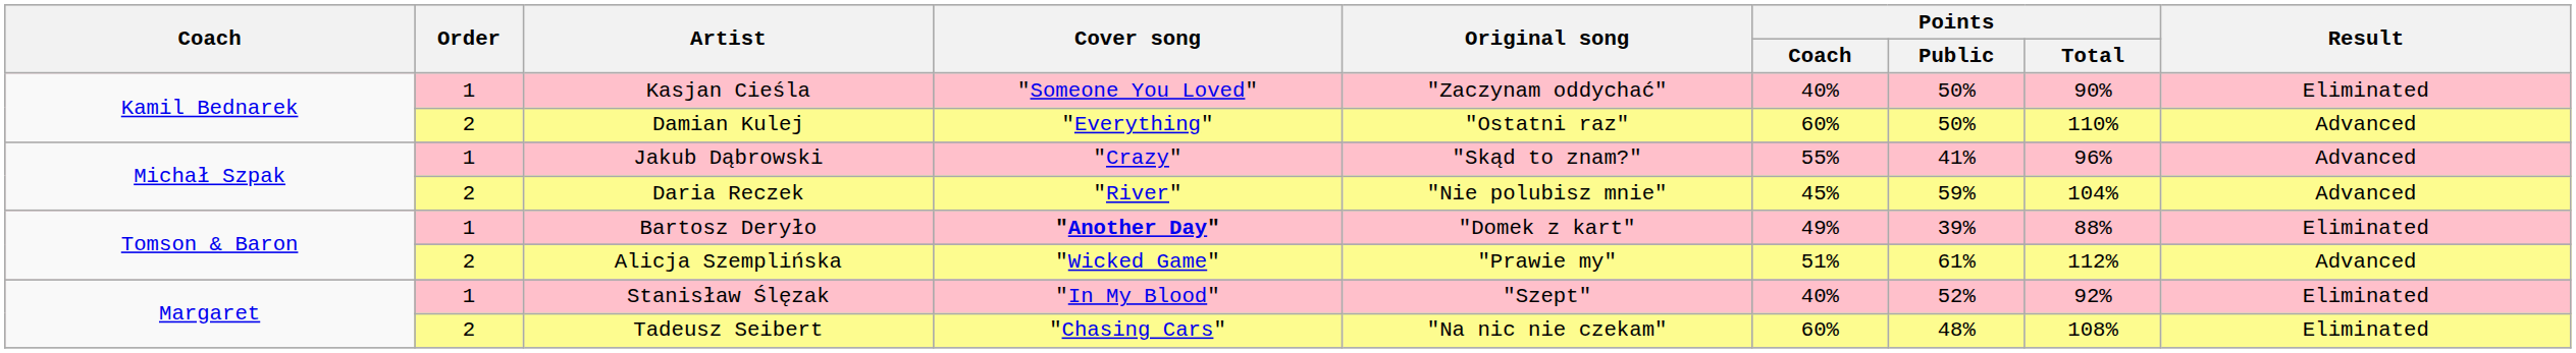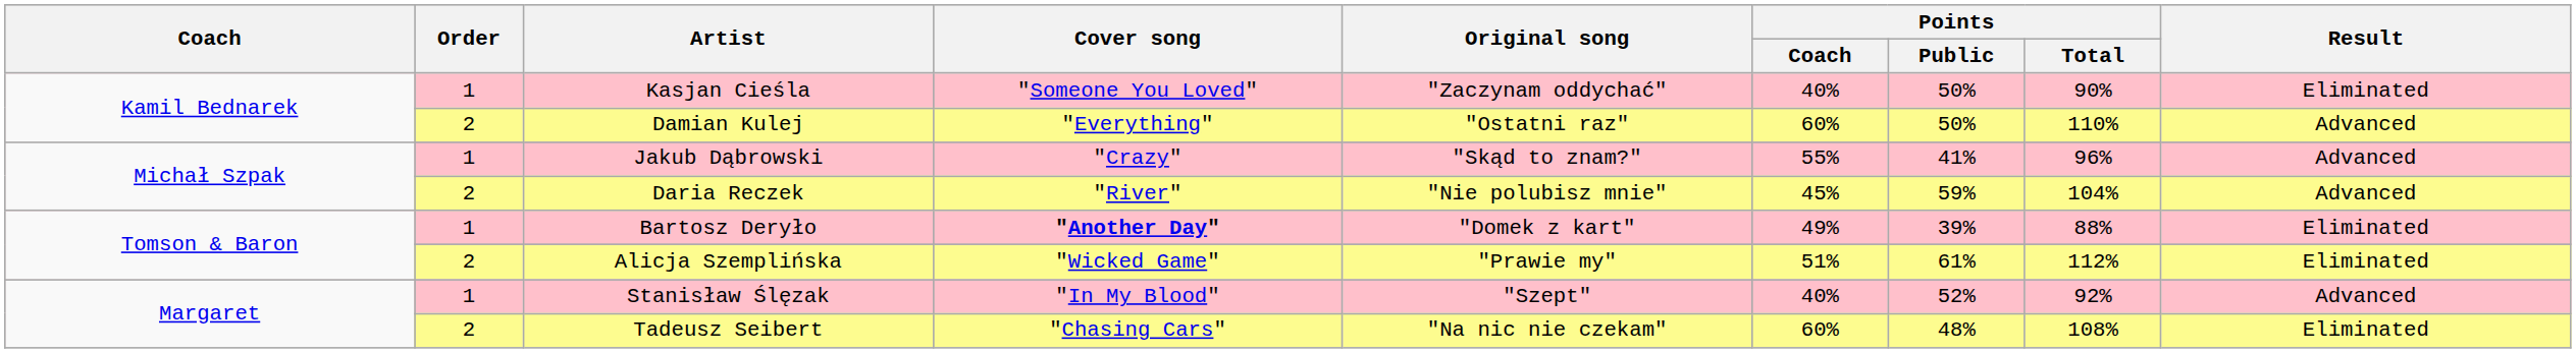Alicja Szemplińska | Result: Advanced -> Eliminated
Stanisław Ślęzak | Result: Eliminated -> Advanced
